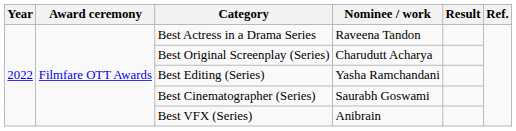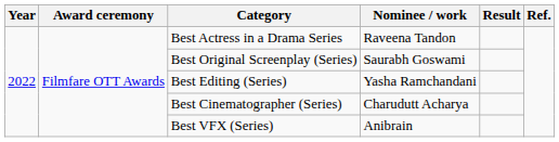Best Original Screenplay (Series) | Nominee / work: Charudutt Acharya -> Saurabh Goswami
Best Cinematographer (Series) | Nominee / work: Saurabh Goswami -> Charudutt Acharya
